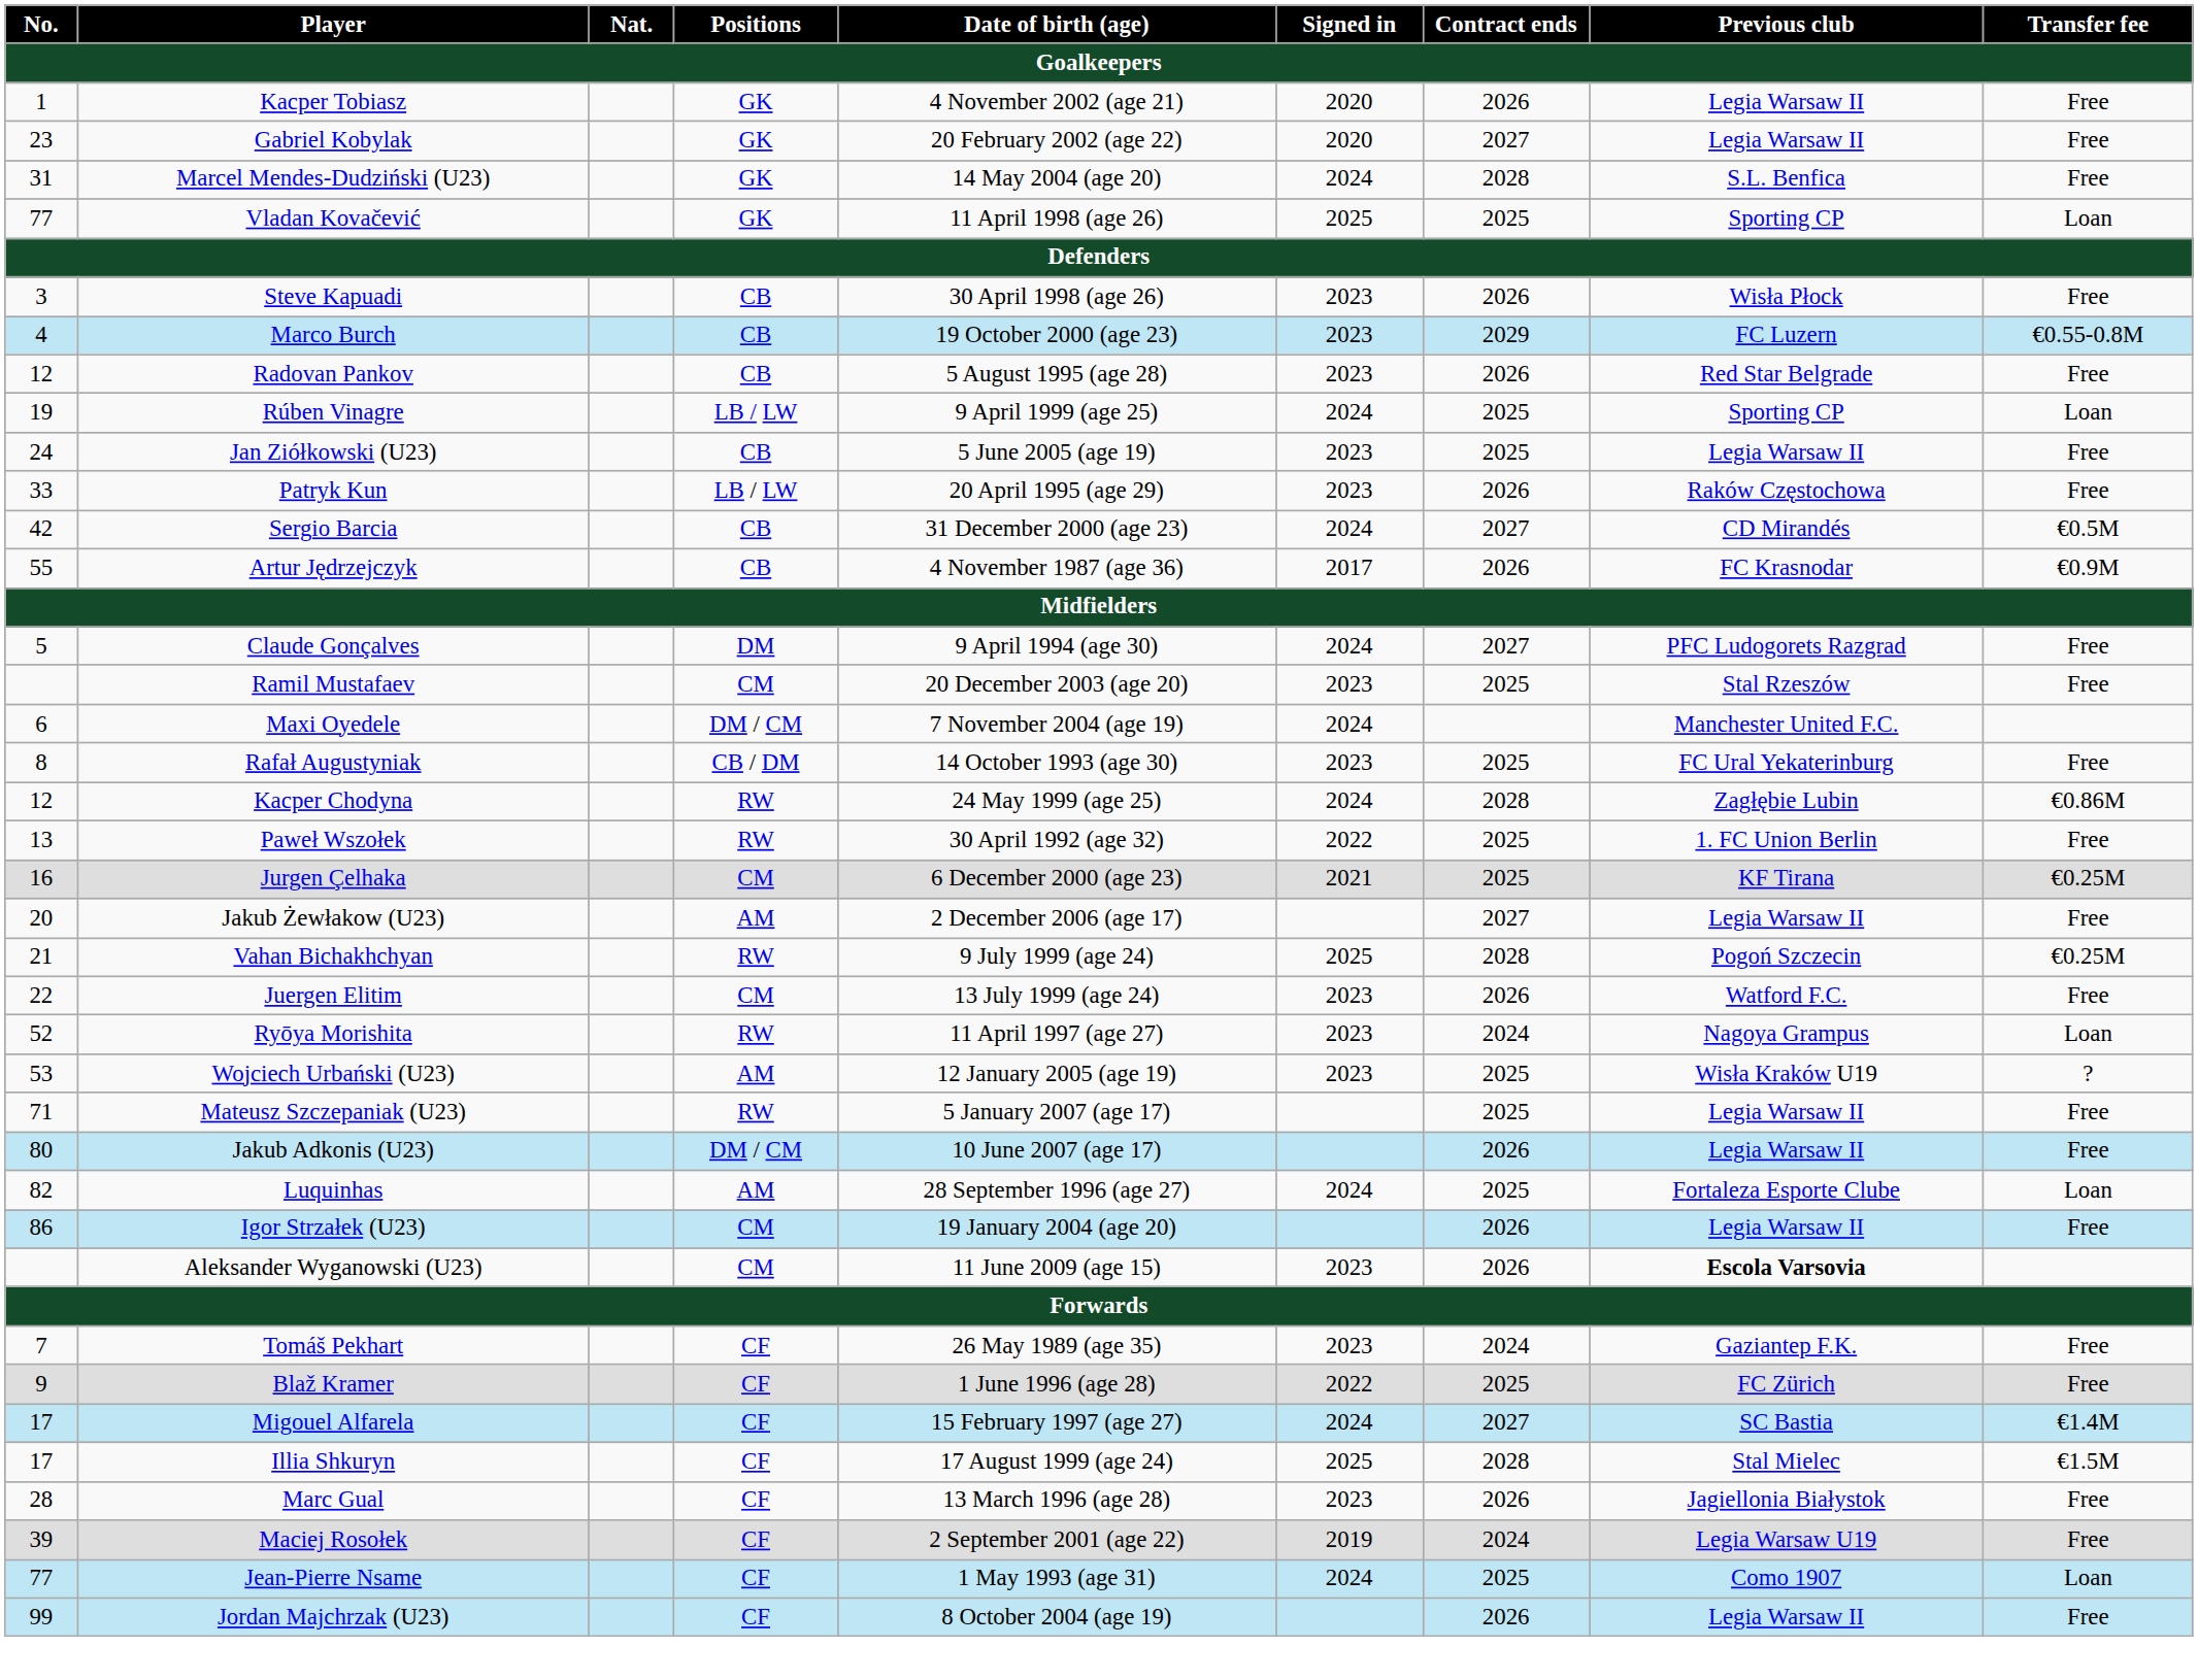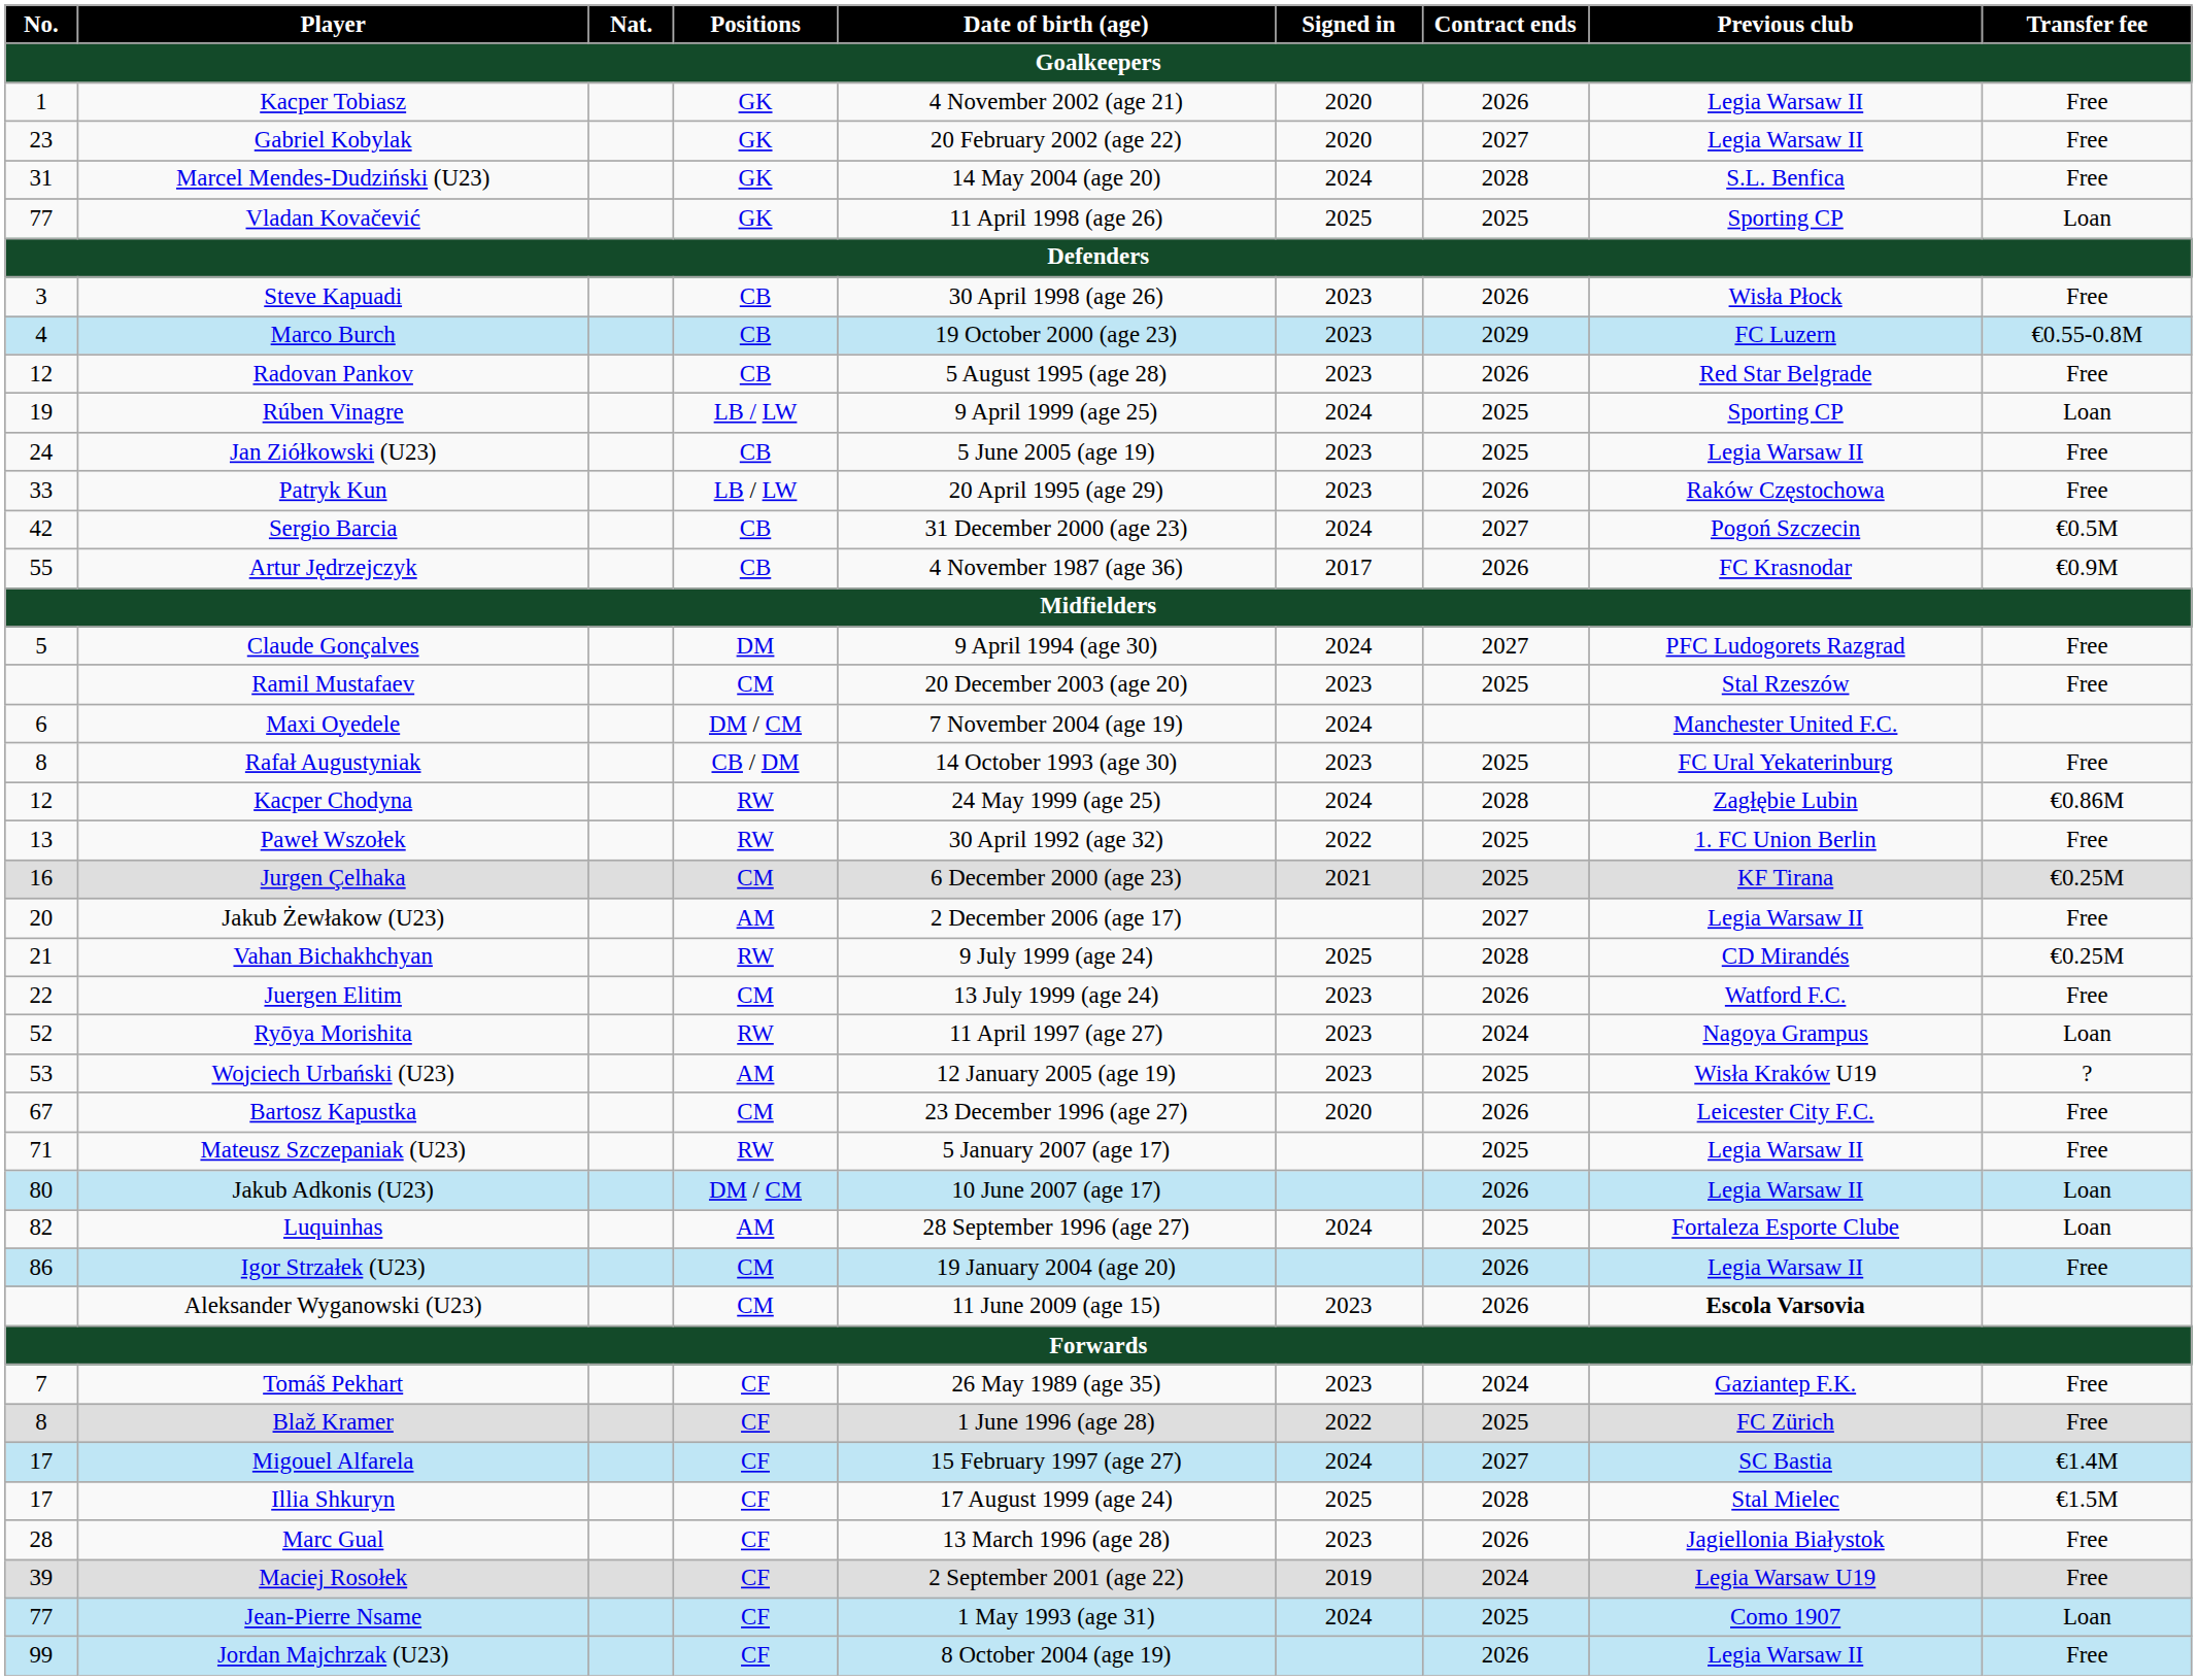Sergio Barcia | Previous club: CD Mirandés -> Pogoń Szczecin
Vahan Bichakhchyan | Previous club: Pogoń Szczecin -> CD Mirandés
+ row: 67 | Bartosz Kapustka | CM | 23 December 1996 (age 27) | 2020 | 2026 | Leicester City F.C. | Free
Jakub Adkonis (U23) | Transfer fee: Free -> Loan
Blaž Kramer | No.: 9 -> 8
